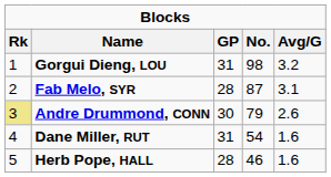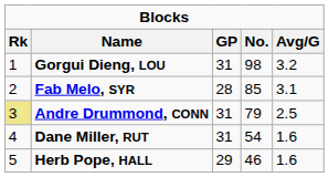Fab Melo, SYR | No.: 87 -> 85
Andre Drummond, CONN | GP: 30 -> 31
Andre Drummond, CONN | Avg/G: 2.6 -> 2.5
Herb Pope, HALL | GP: 28 -> 29
